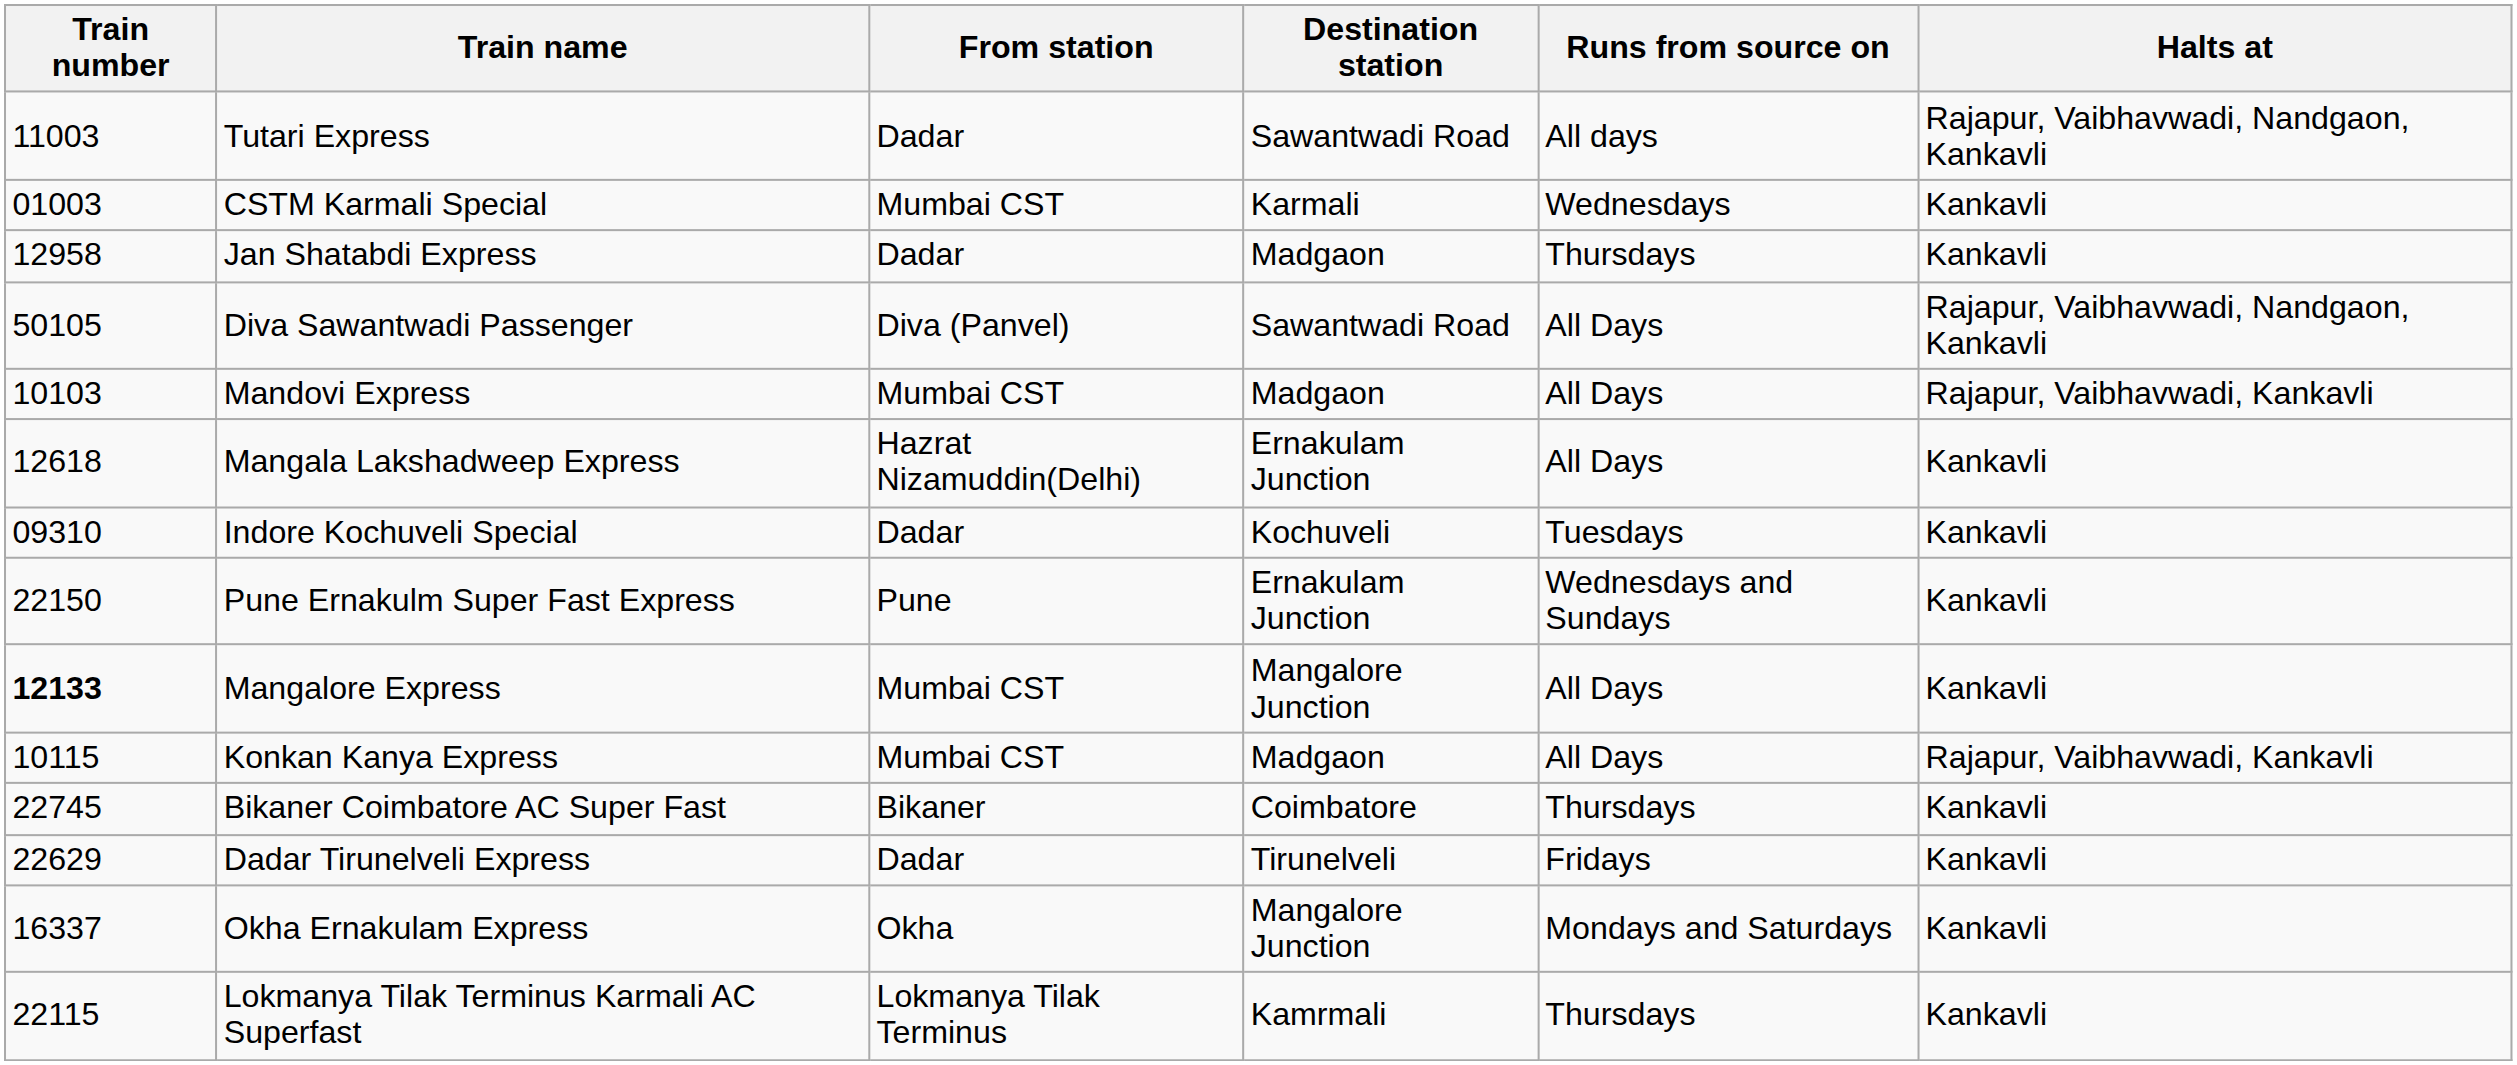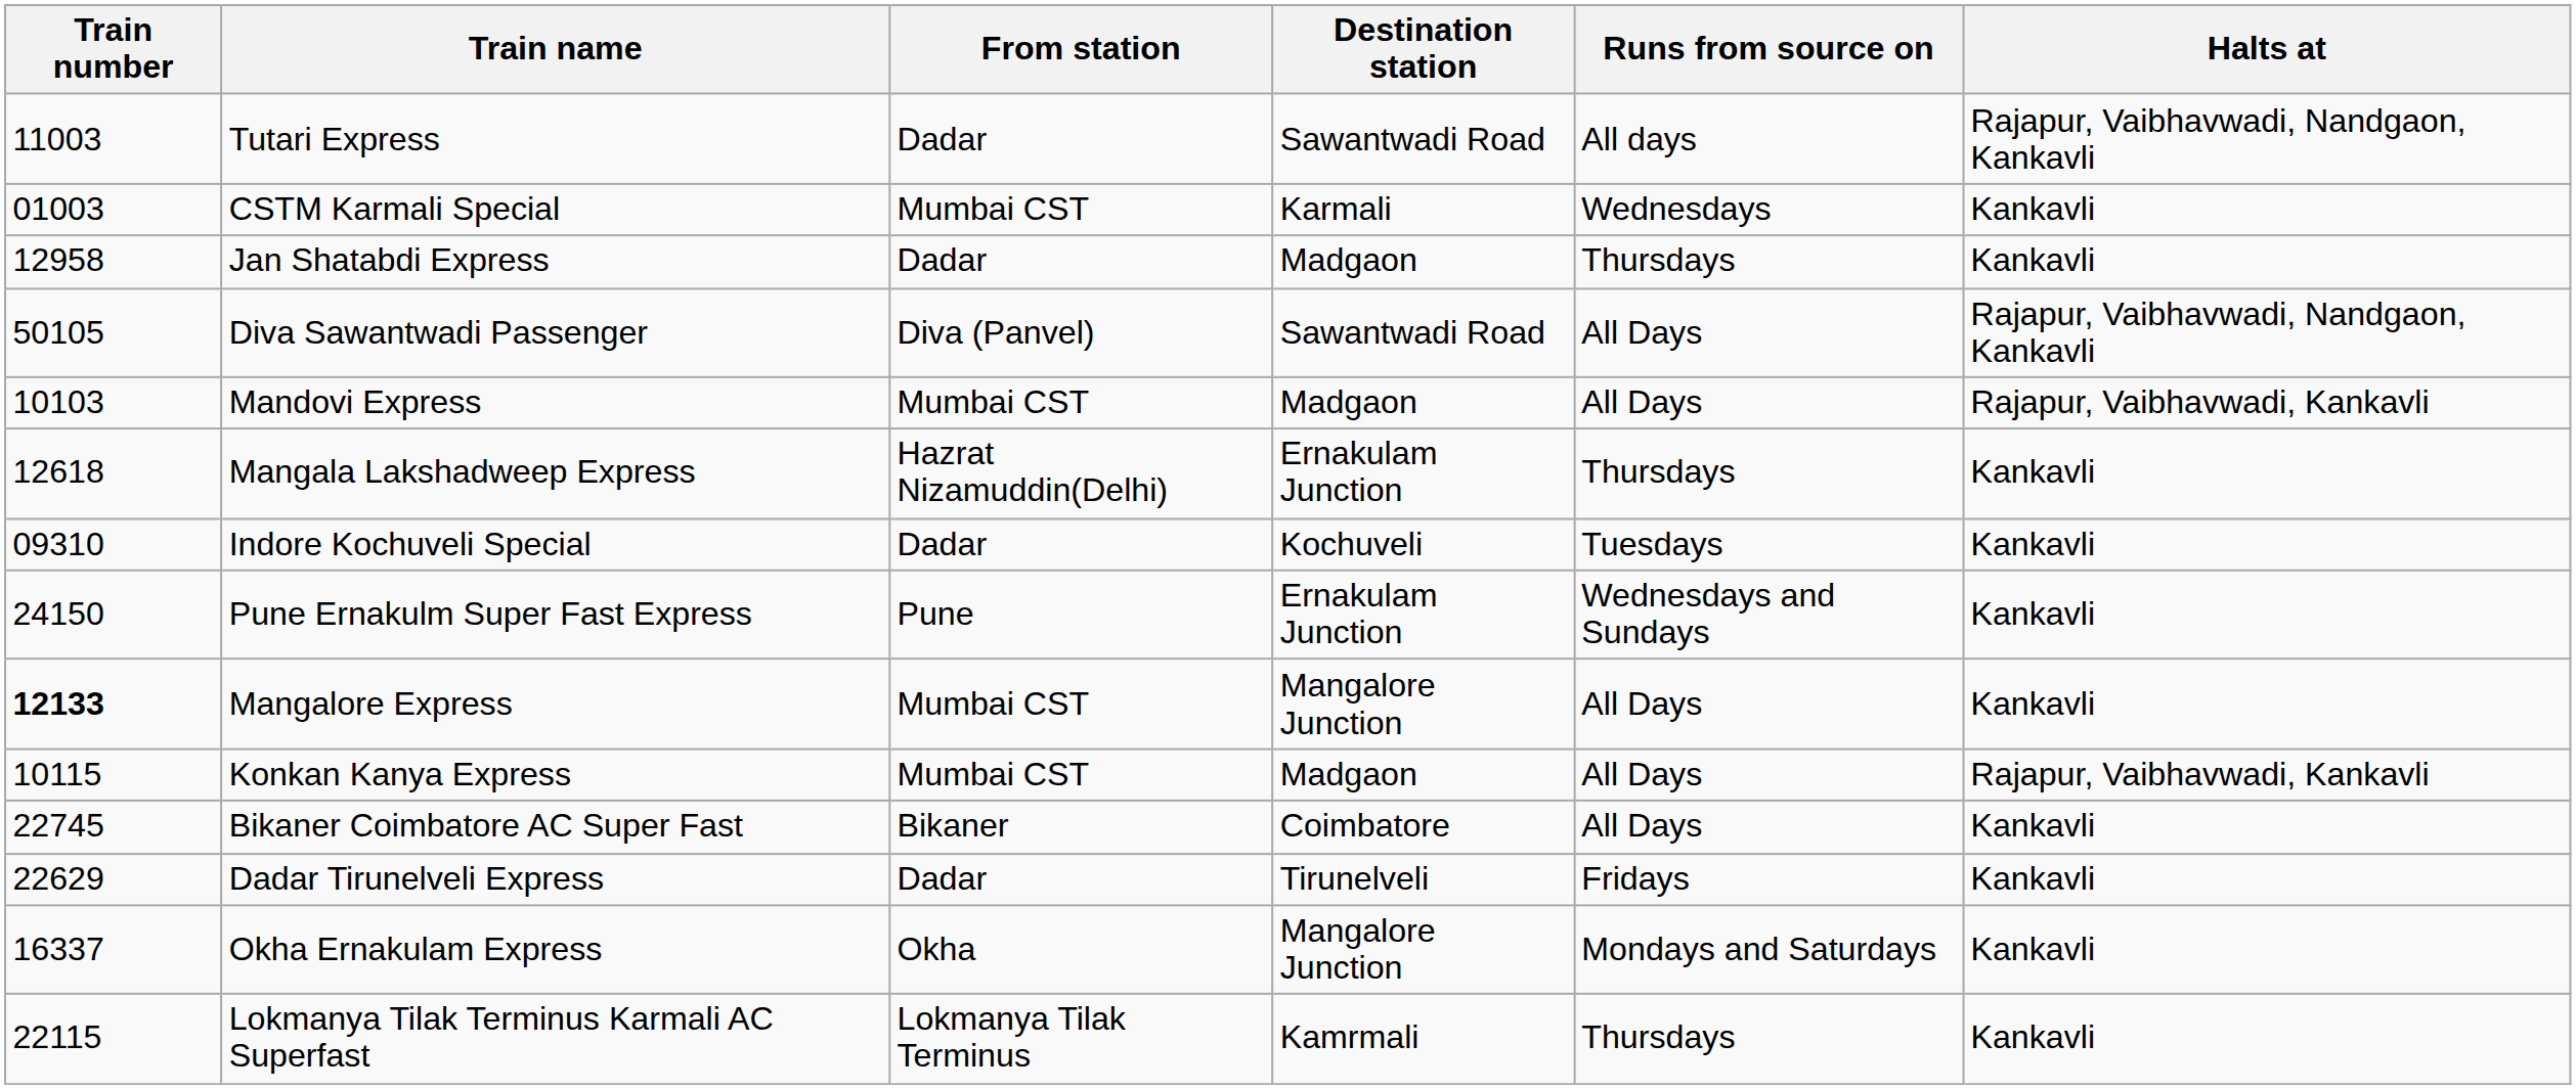Mangala Lakshadweep Express | Runs from source on: All Days -> Thursdays
Pune Ernakulm Super Fast Express | Train number: 22150 -> 24150
Bikaner Coimbatore AC Super Fast | Runs from source on: Thursdays -> All Days
